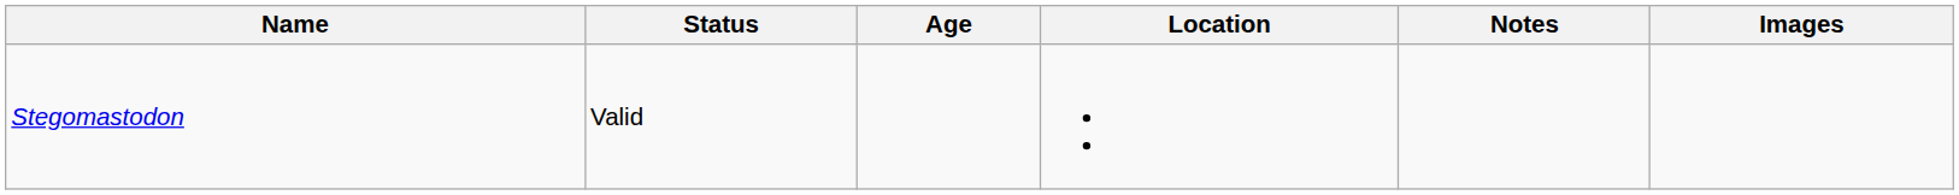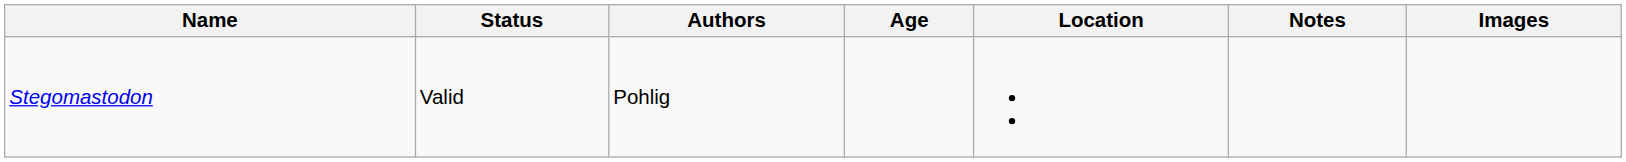+ column: Authors | Pohlig
